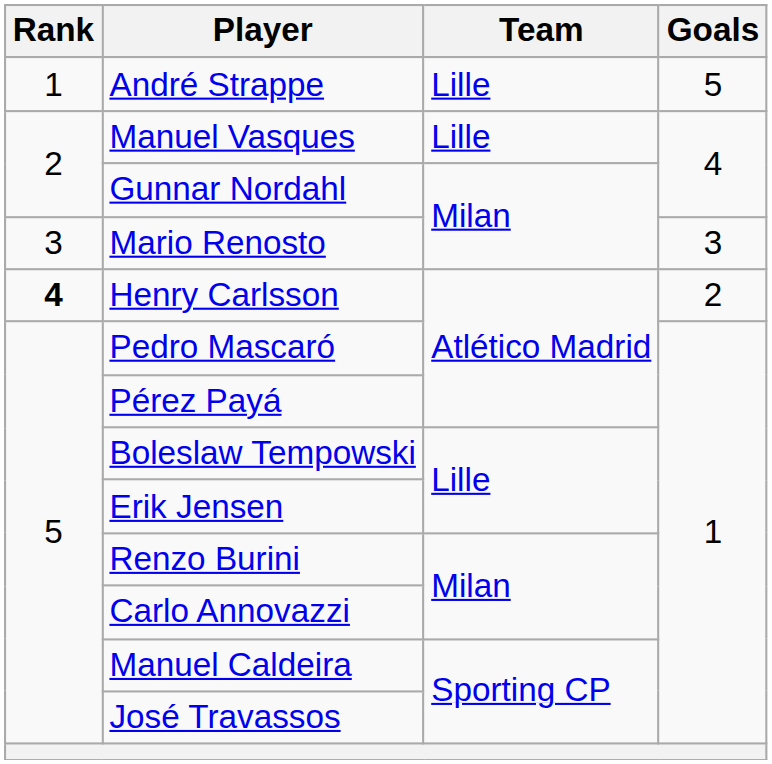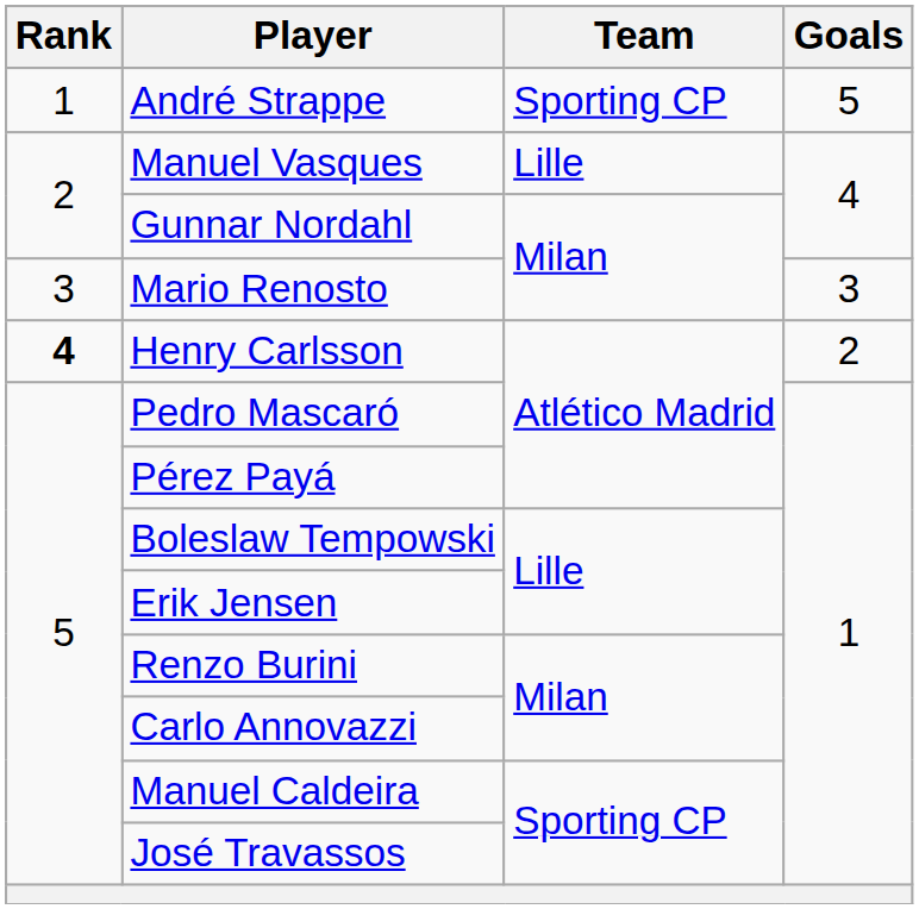André Strappe | Team: Lille -> Sporting CP
